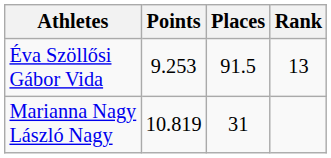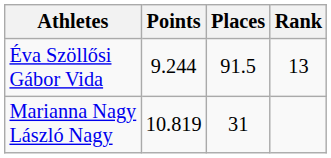Éva Szöllősi Gábor Vida | Points: 9.253 -> 9.244
